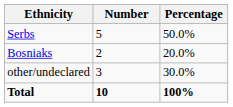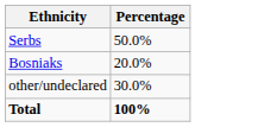- column: Number | 5 | 2 | 3 | 10
